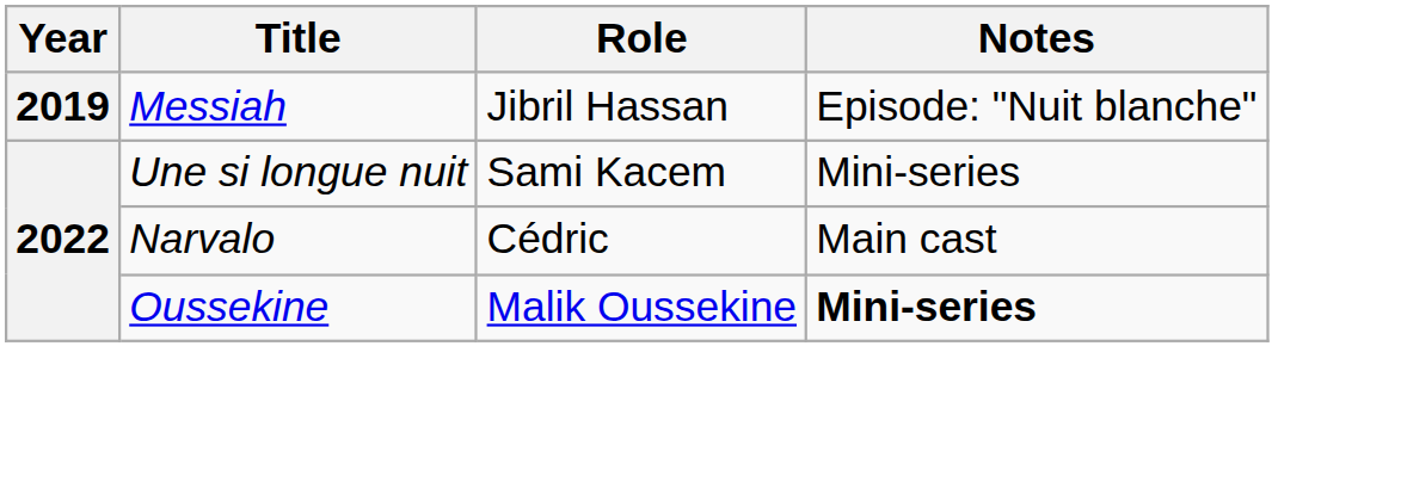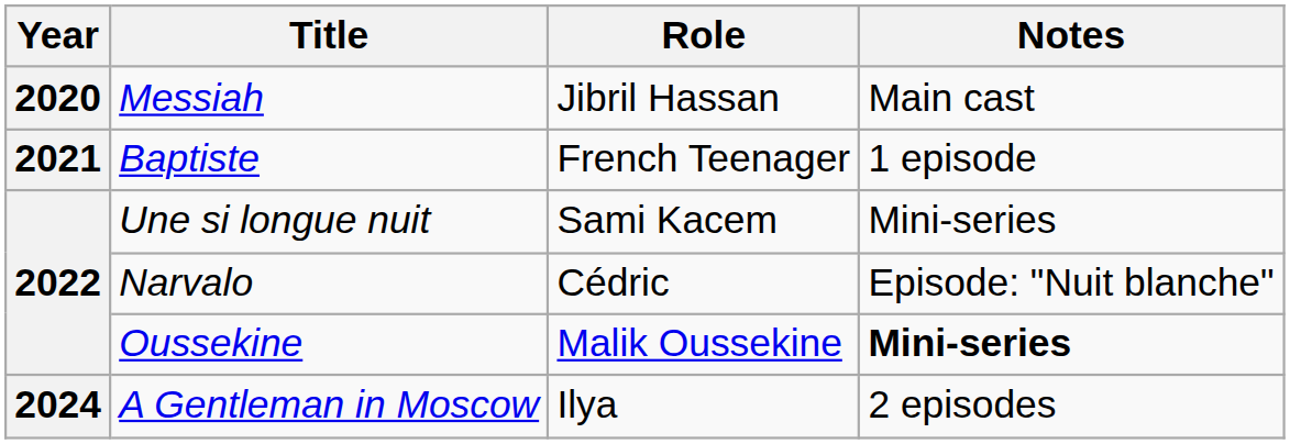Messiah | Year: 2019 -> 2020
Messiah | Notes: Episode: "Nuit blanche" -> Main cast
+ row: 2021 | Baptiste | French Teenager | 1 episode
Narvalo | Notes: Main cast -> Episode: "Nuit blanche"
+ row: 2024 | A Gentleman in Moscow | Ilya | 2 episodes
